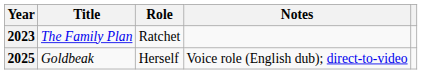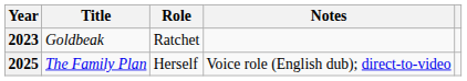2023 | Title: The Family Plan -> Goldbeak
2025 | Title: Goldbeak -> The Family Plan
